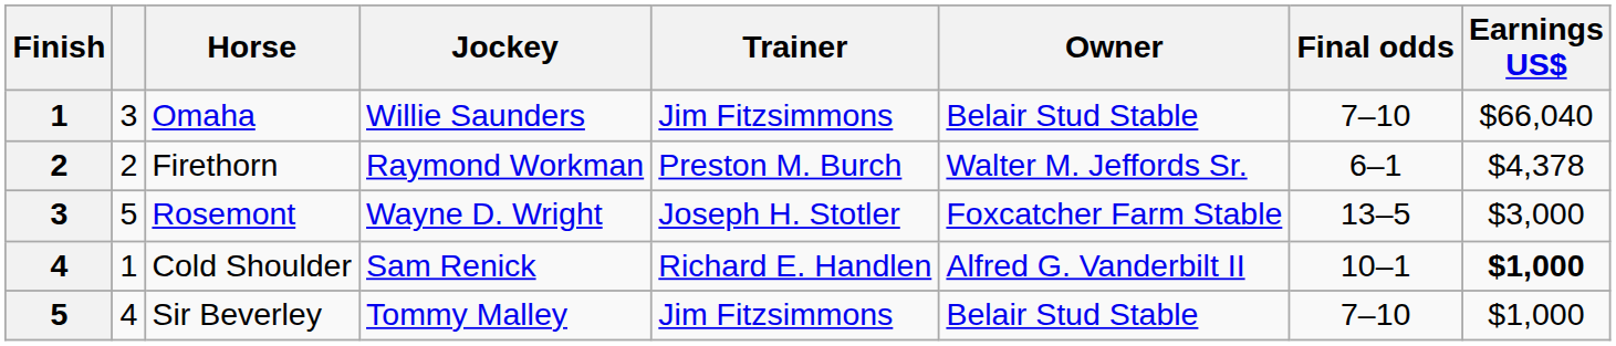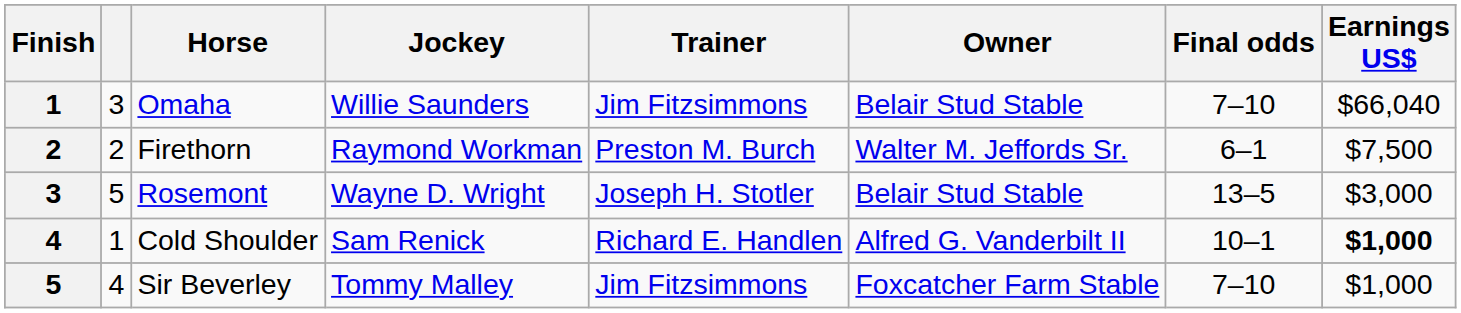Firethorn | Earnings US$: $4,378 -> $7,500
Rosemont | Owner: Foxcatcher Farm Stable -> Belair Stud Stable
Sir Beverley | Owner: Belair Stud Stable -> Foxcatcher Farm Stable
